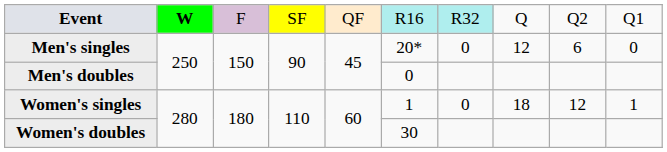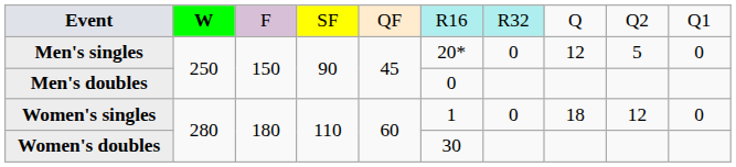Men's singles | column 9: 6 -> 5
Women's singles | column 10: 1 -> 0
